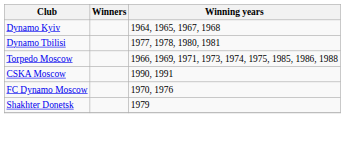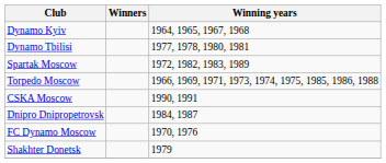+ row: Spartak Moscow | 1972, 1982, 1983, 1989
+ row: Dnipro Dnipropetrovsk | 1984, 1987
